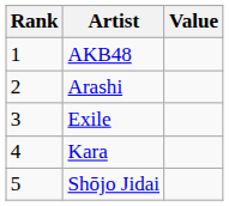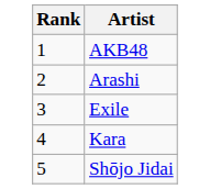- column: Value
